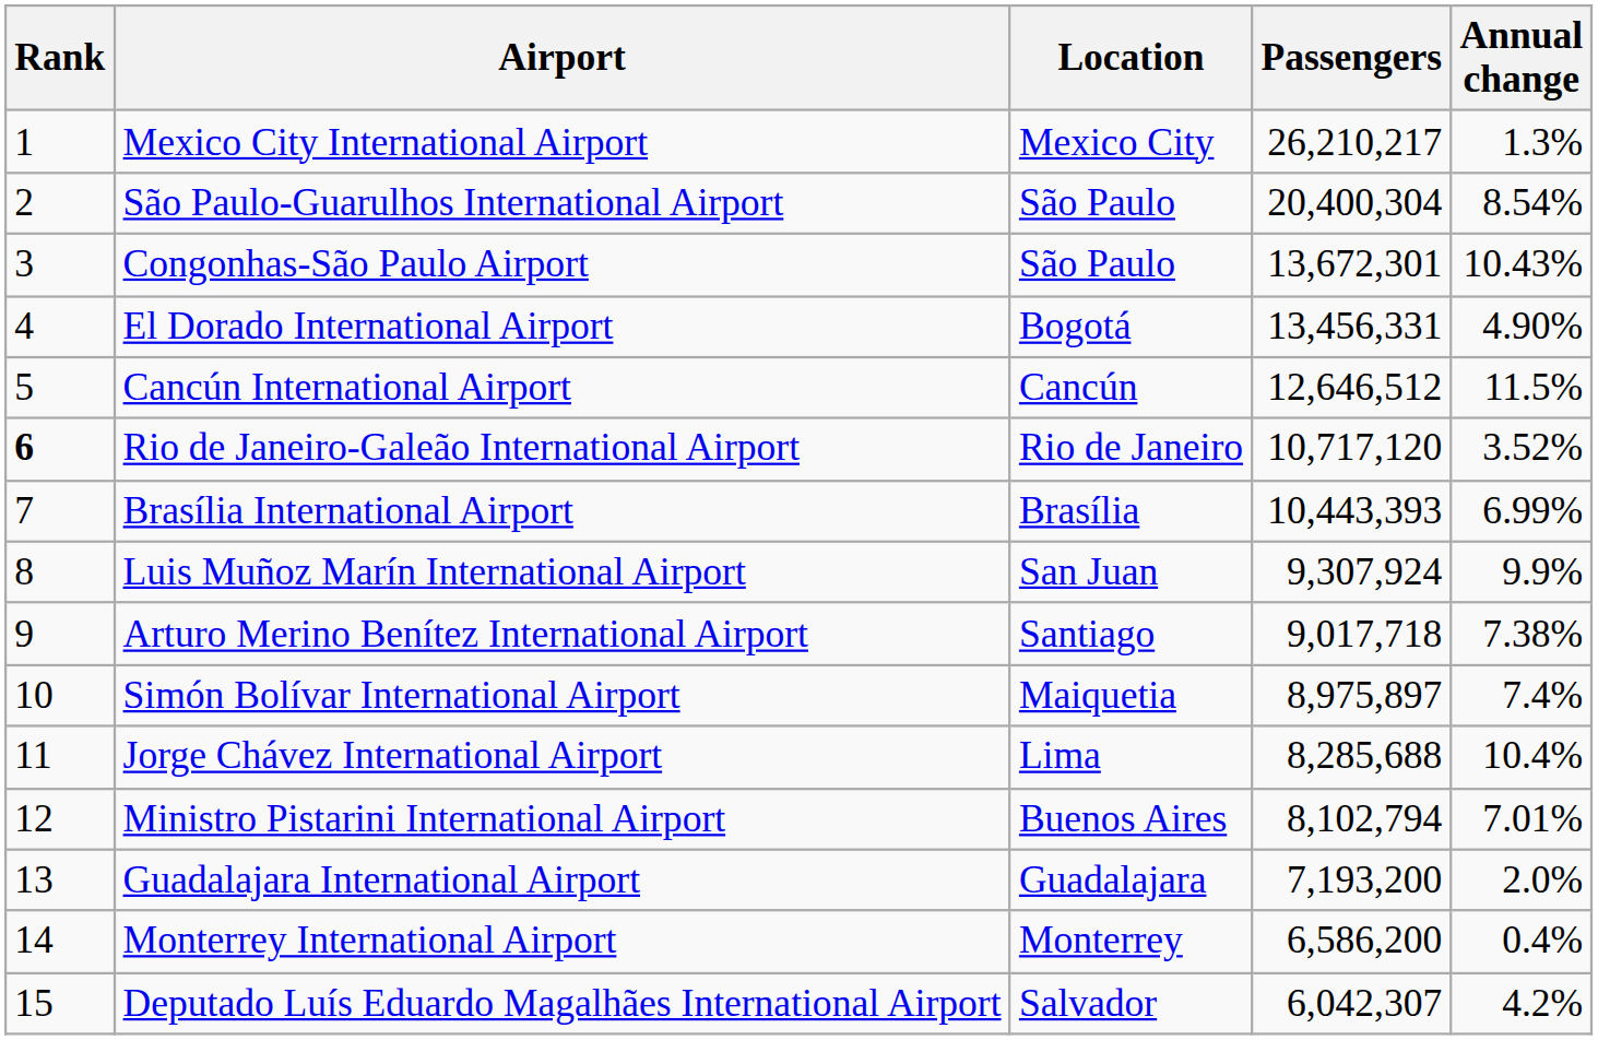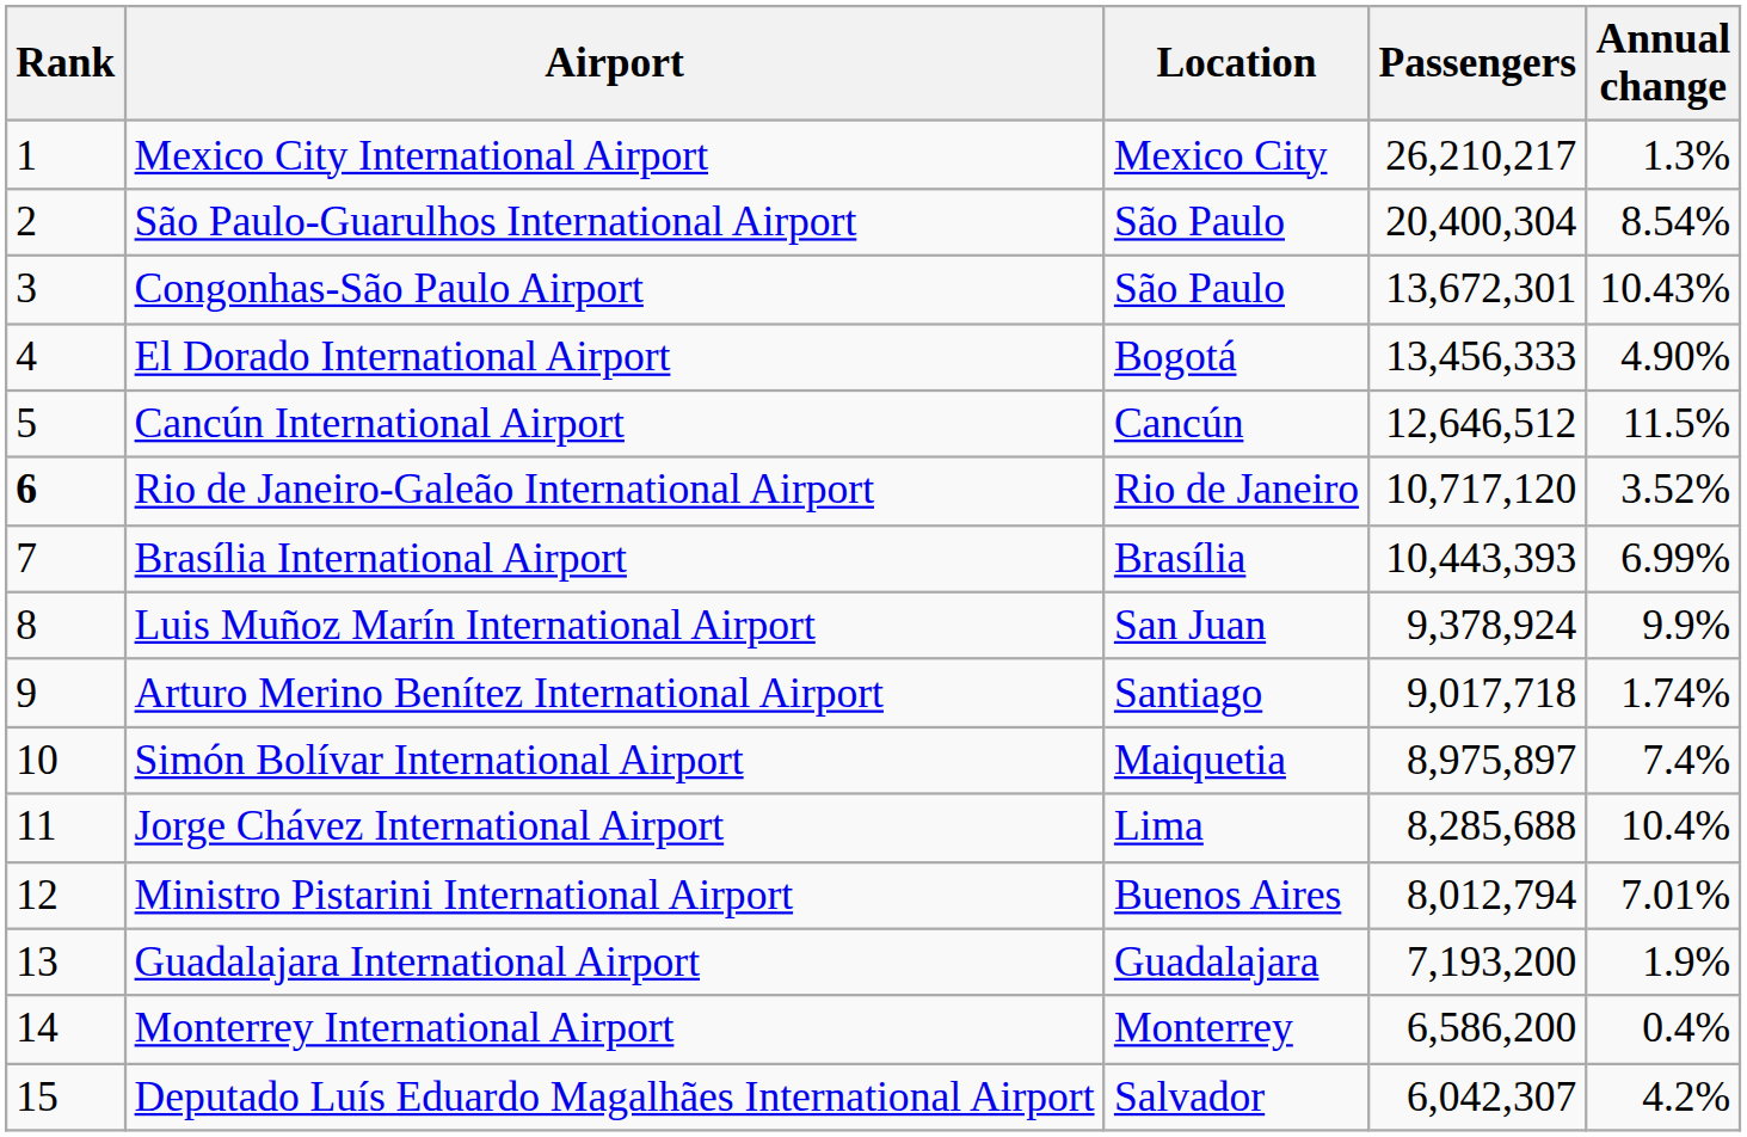El Dorado International Airport | Passengers: 13,456,331 -> 13,456,333
Luis Muñoz Marín International Airport | Passengers: 9,307,924 -> 9,378,924
Arturo Merino Benítez International Airport | Annual change: 7.38% -> 1.74%
Ministro Pistarini International Airport | Passengers: 8,102,794 -> 8,012,794
Guadalajara International Airport | Annual change: 2.0% -> 1.9%
